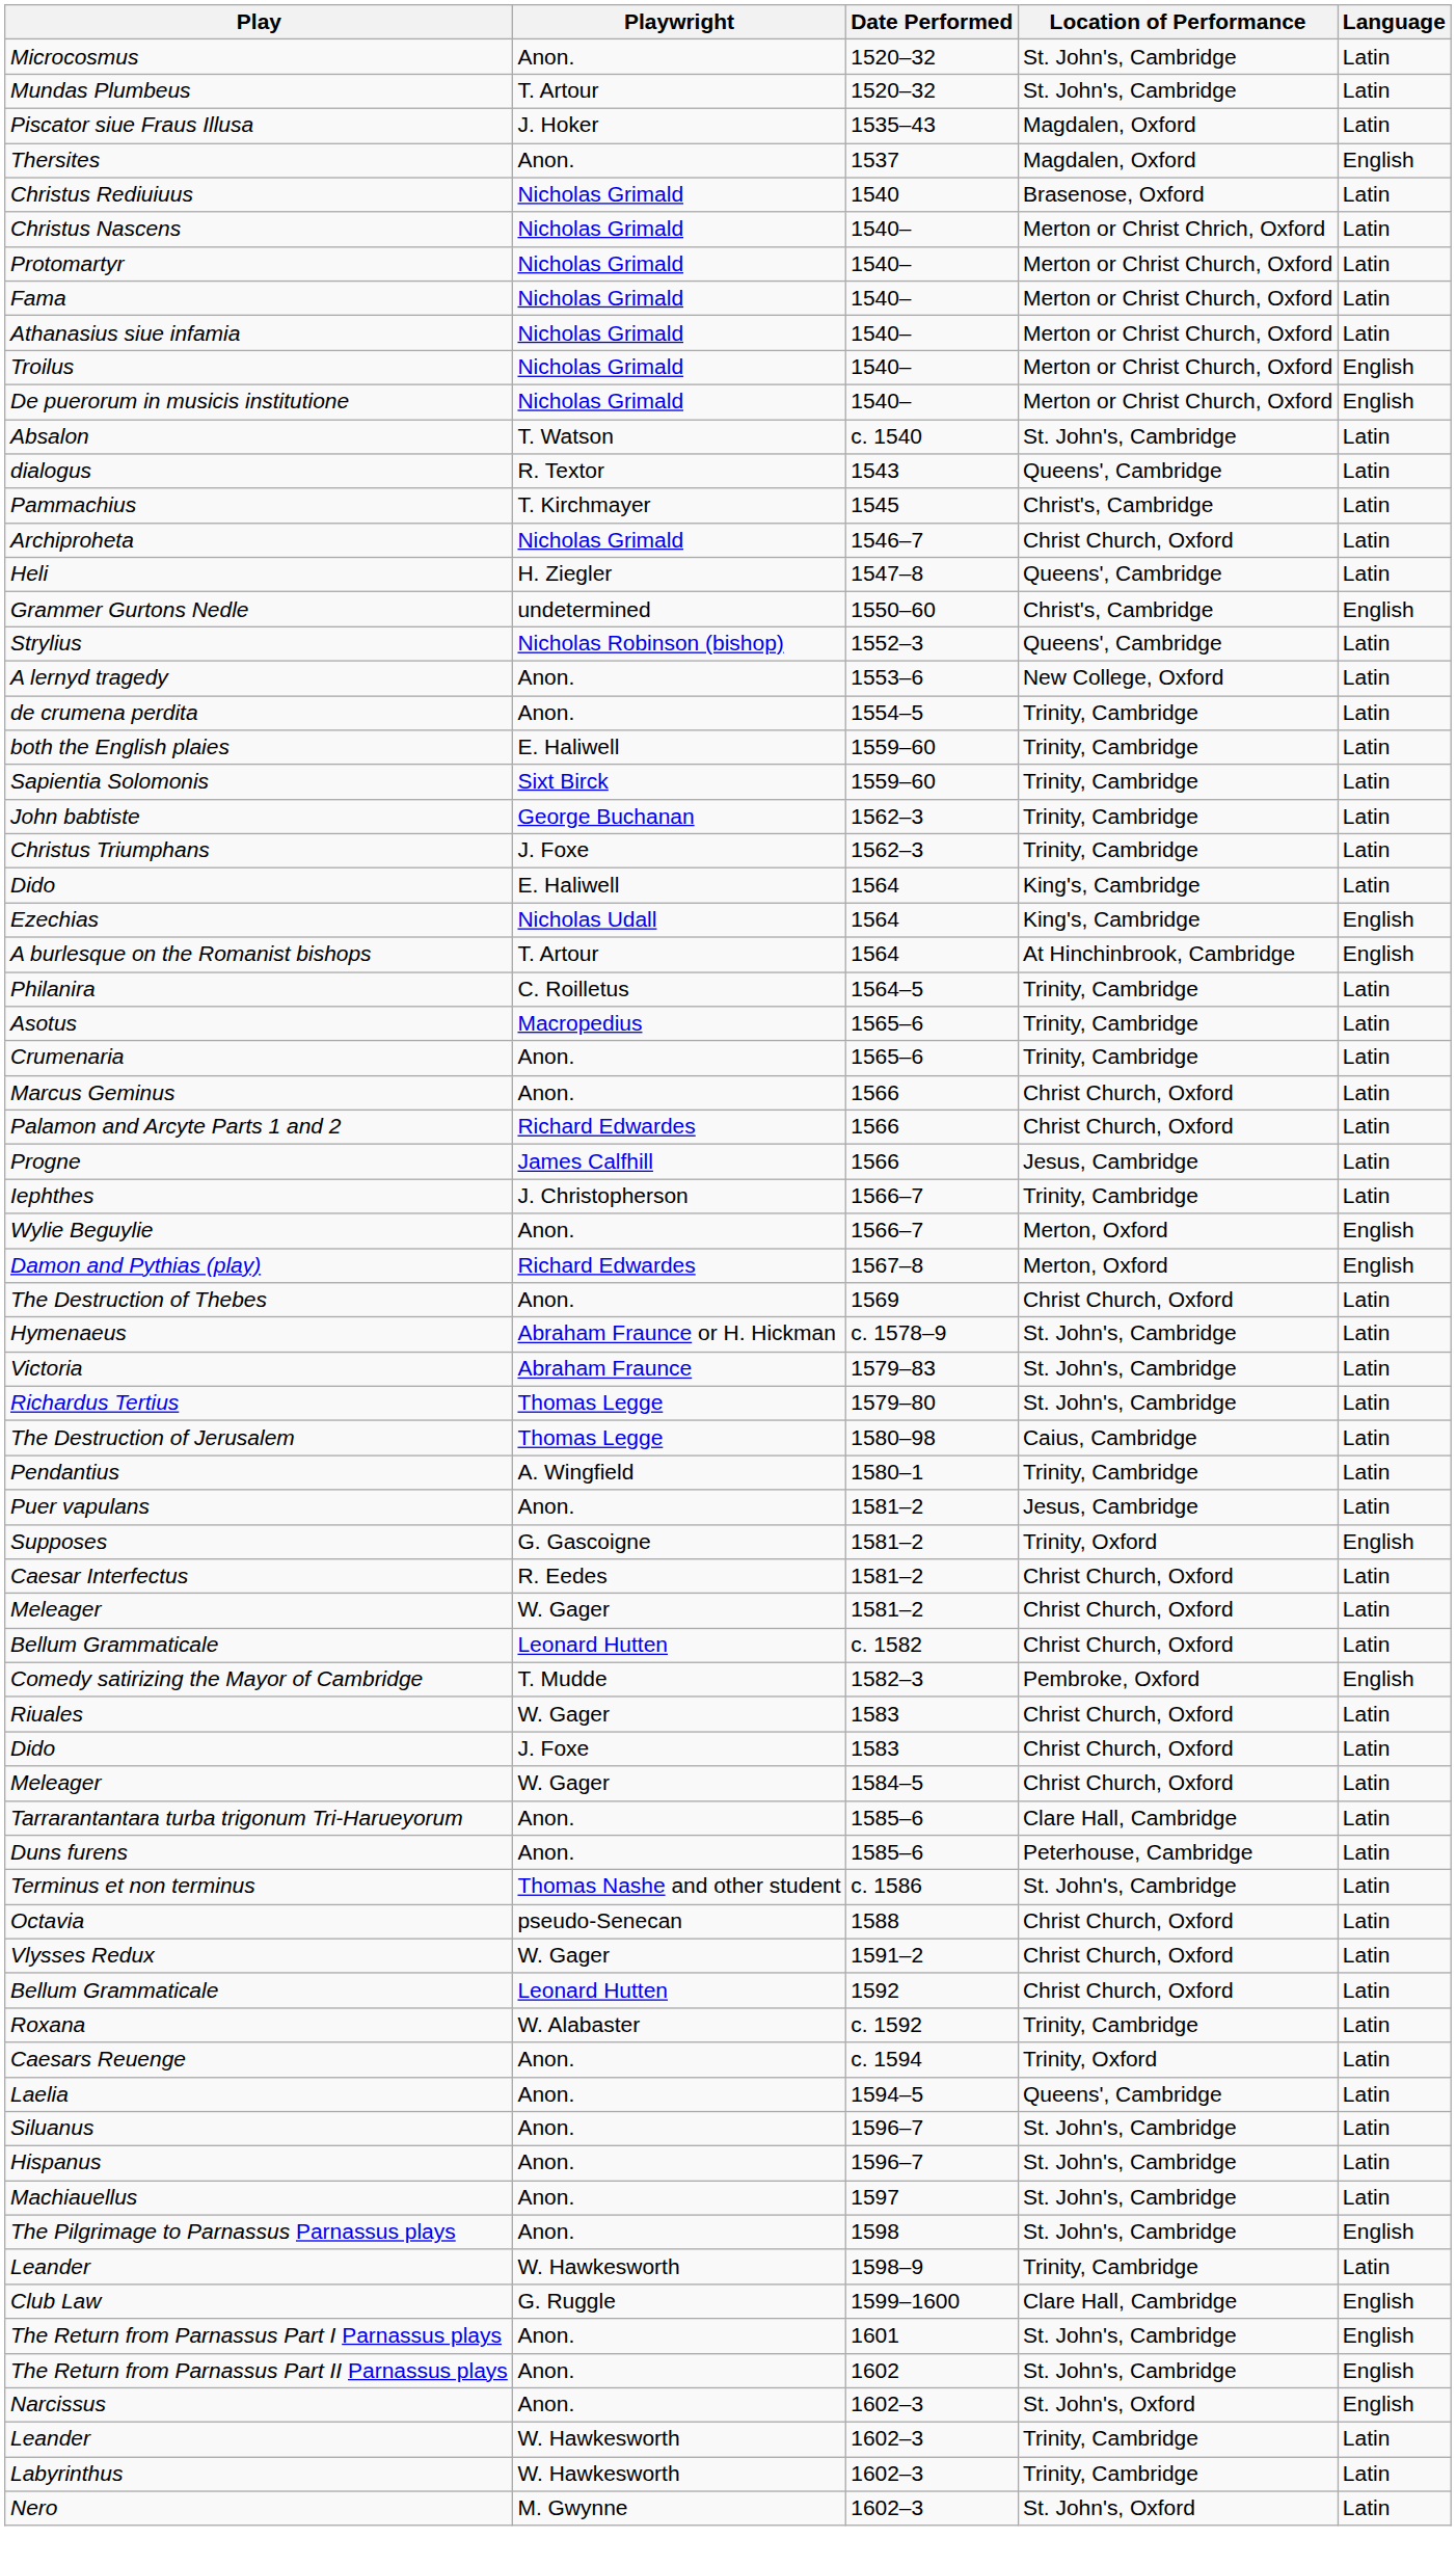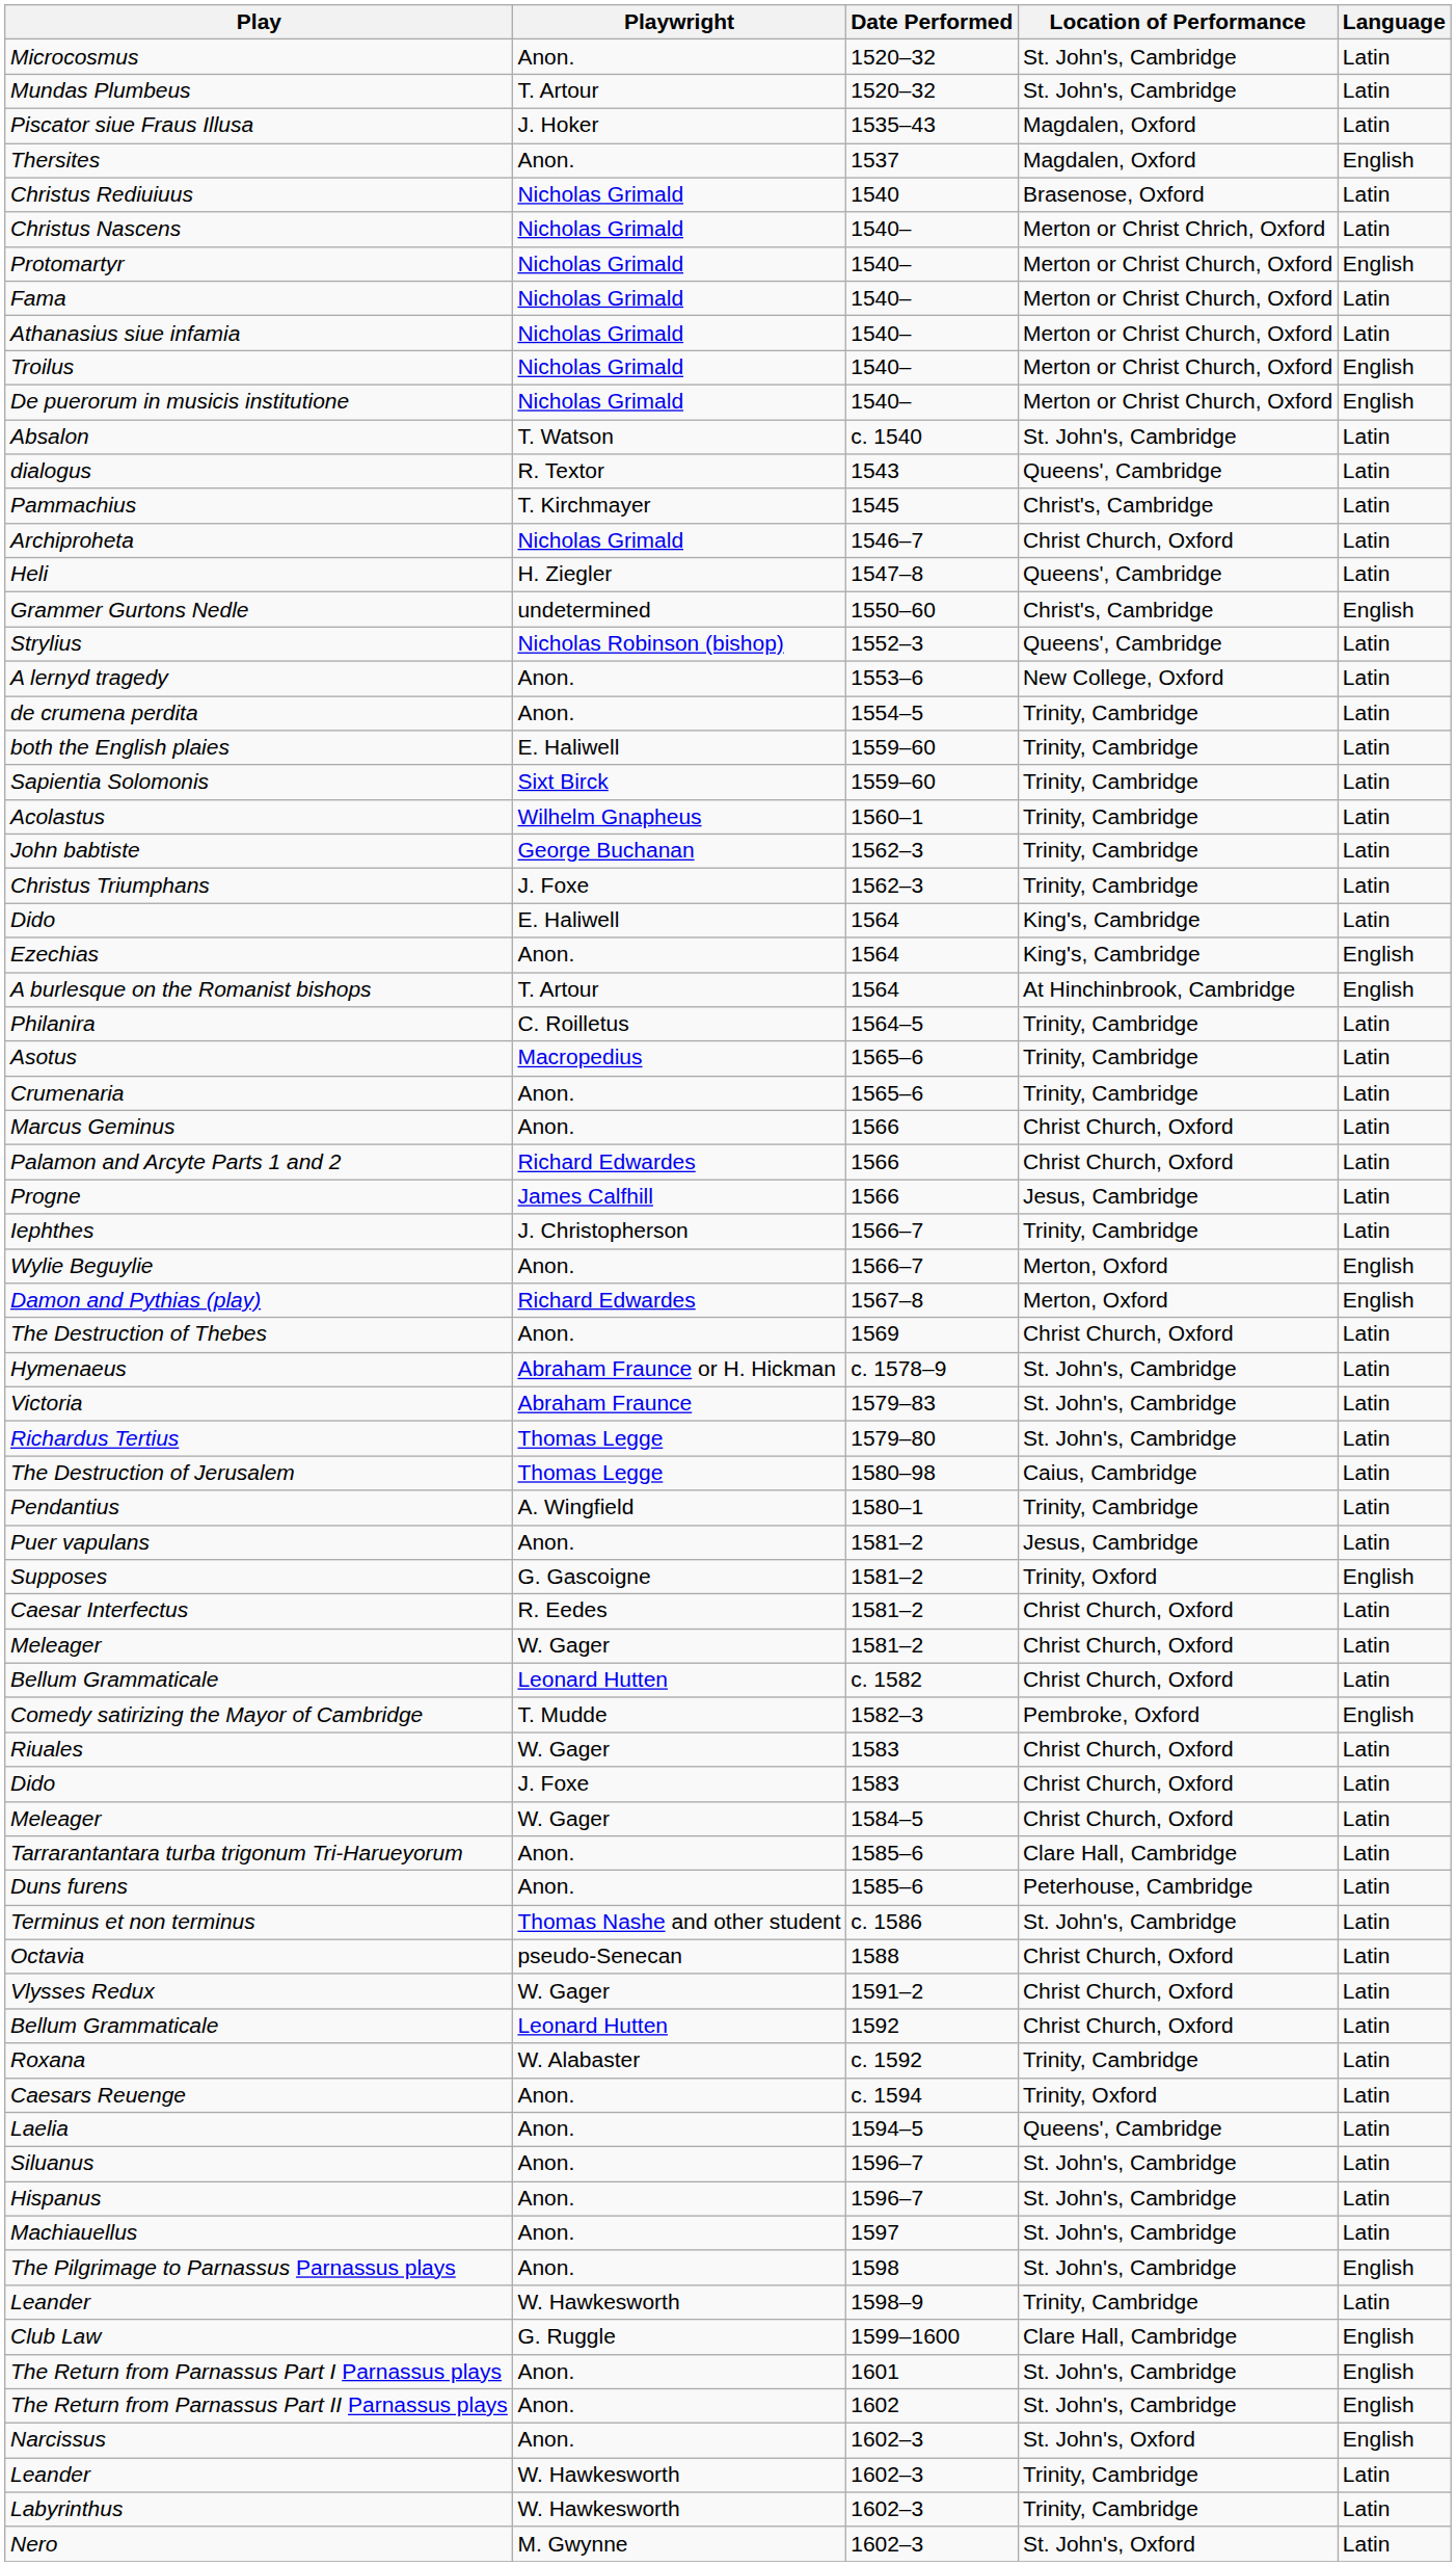Protomartyr | Language: Latin -> English
+ row: Acolastus | Wilhelm Gnapheus | 1560–1 | Trinity, Cambridge | Latin
Ezechias | Playwright: Nicholas Udall -> Anon.
